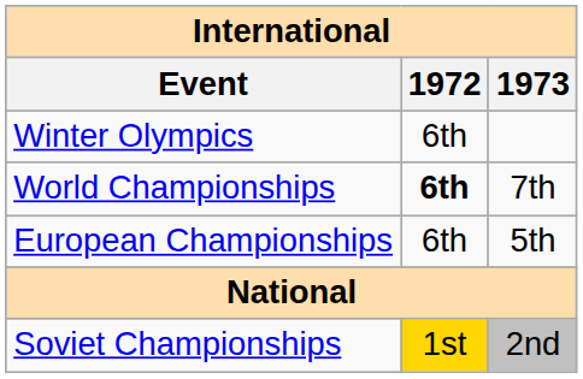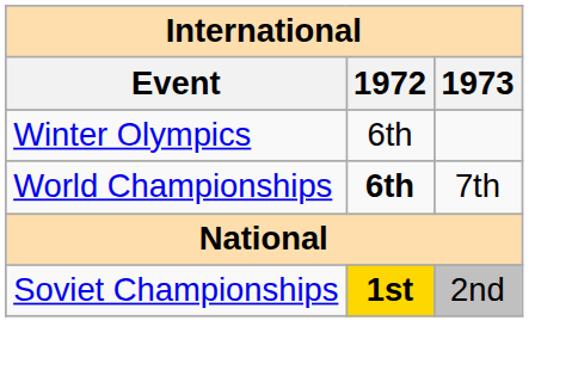- row: European Championships | 6th | 5th
Soviet Championships | 1972: normal -> bold
